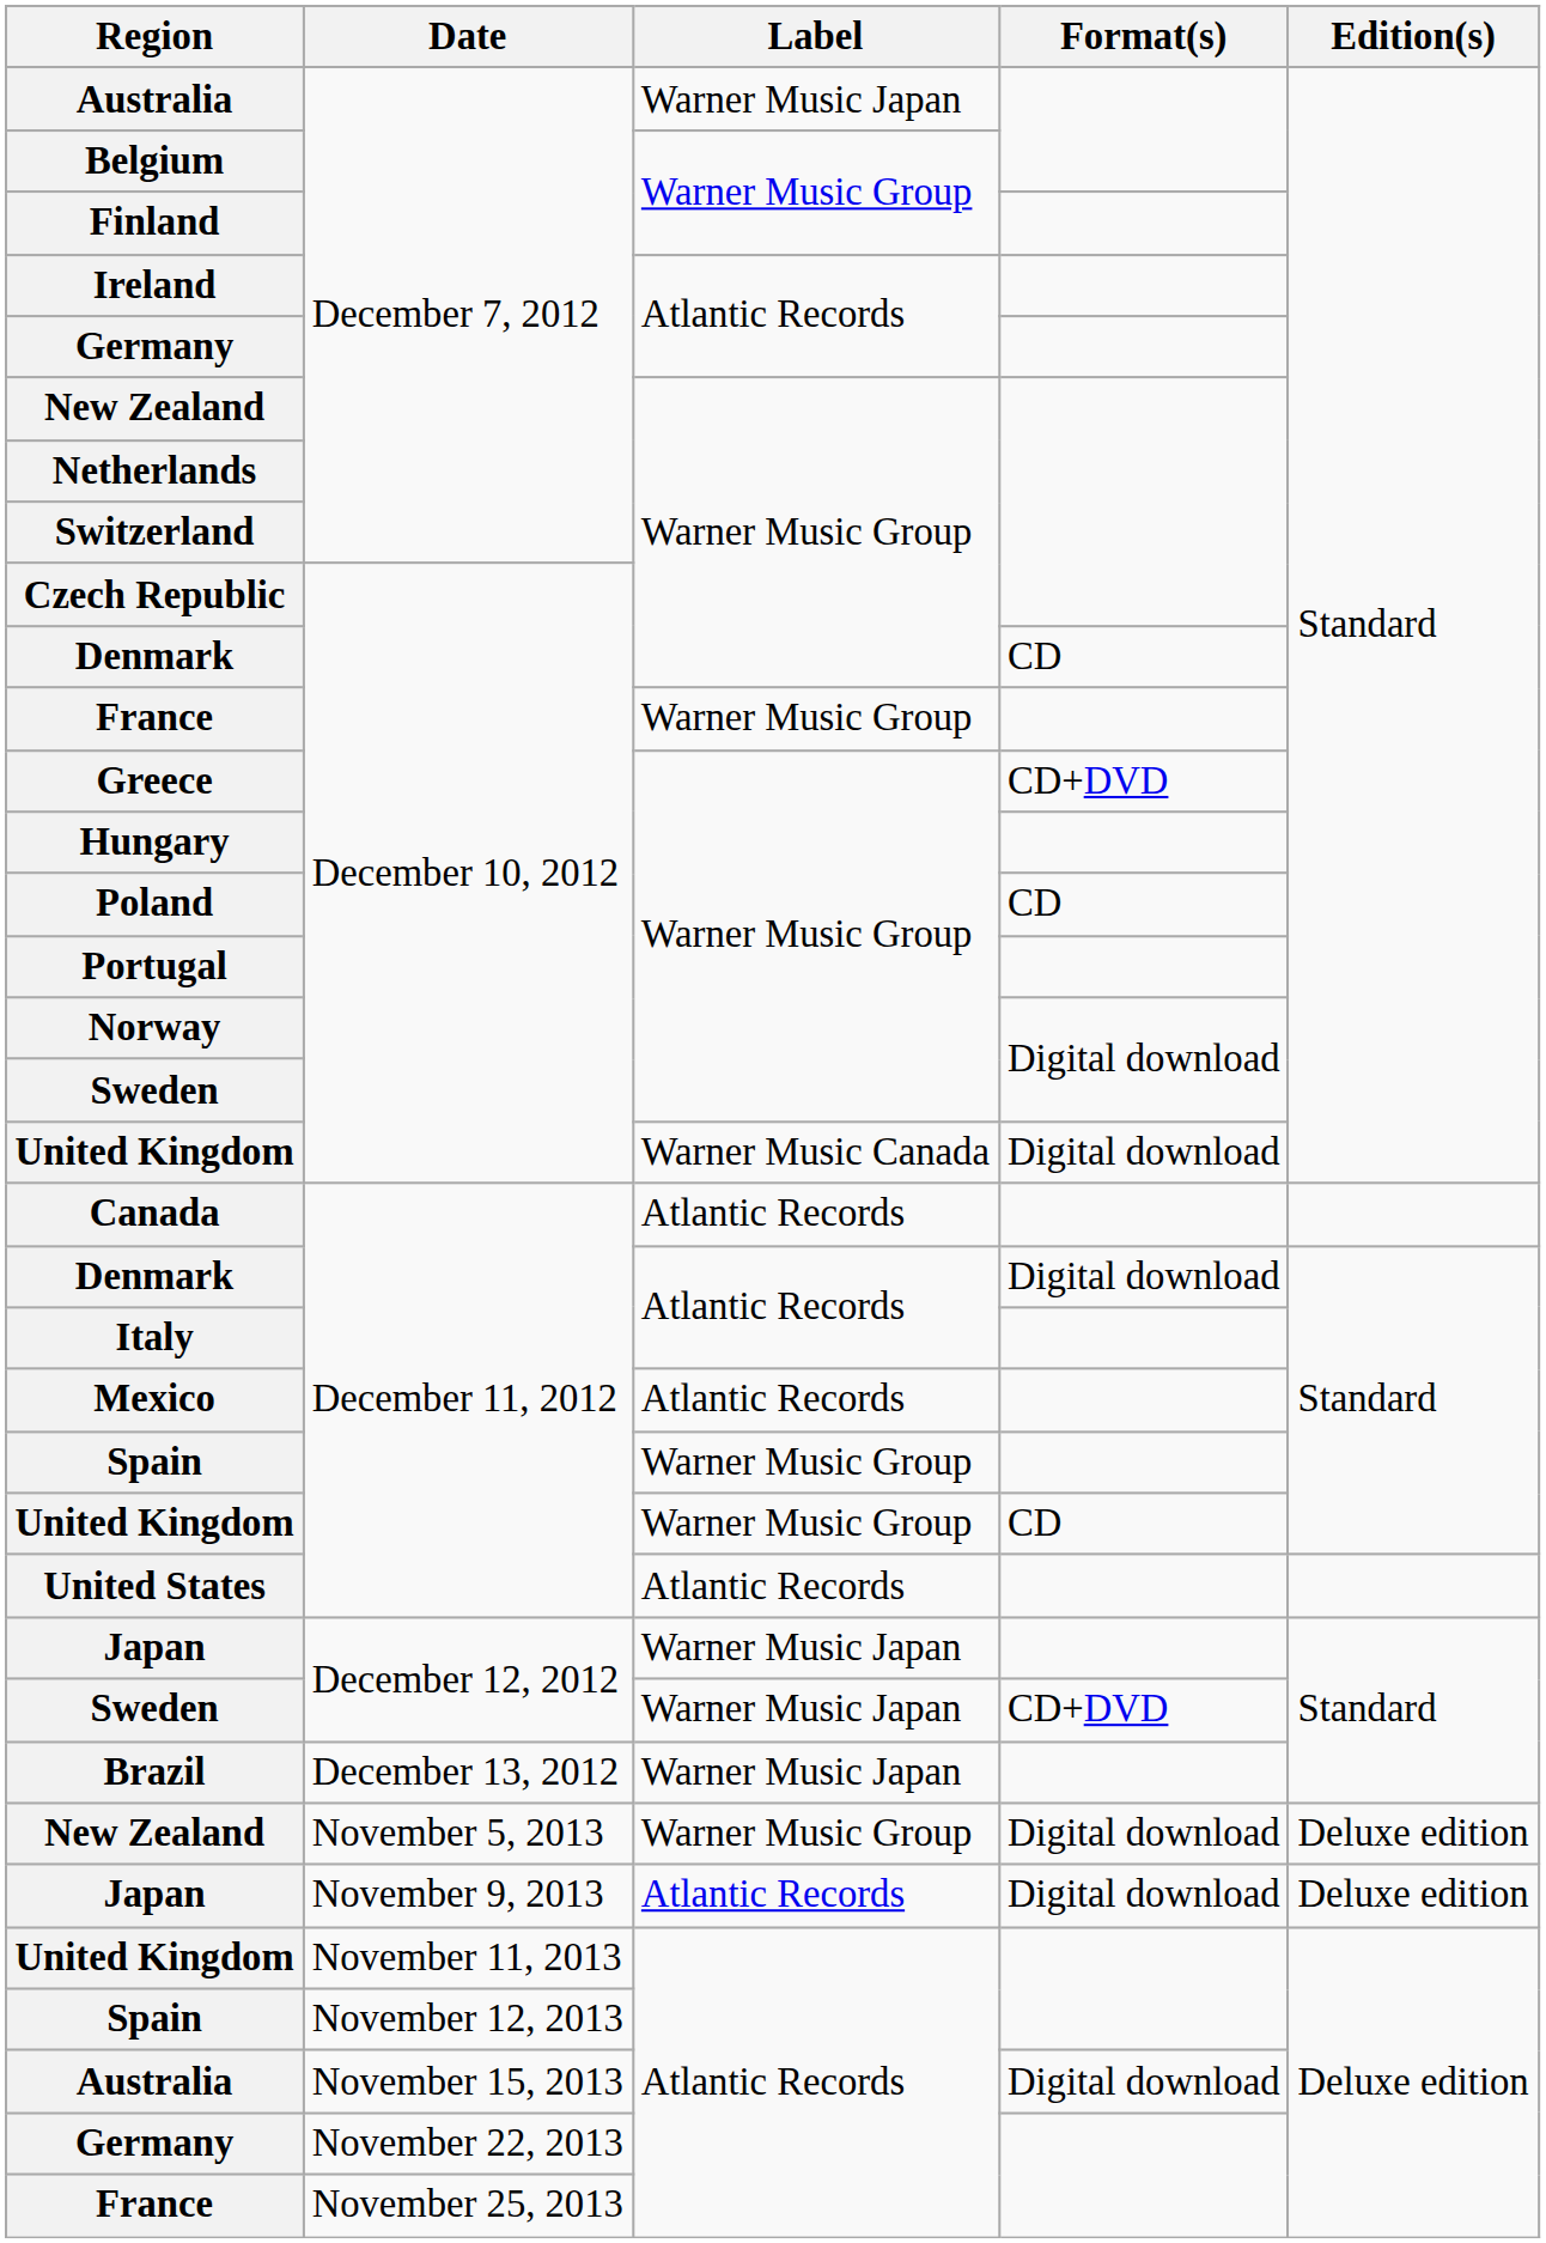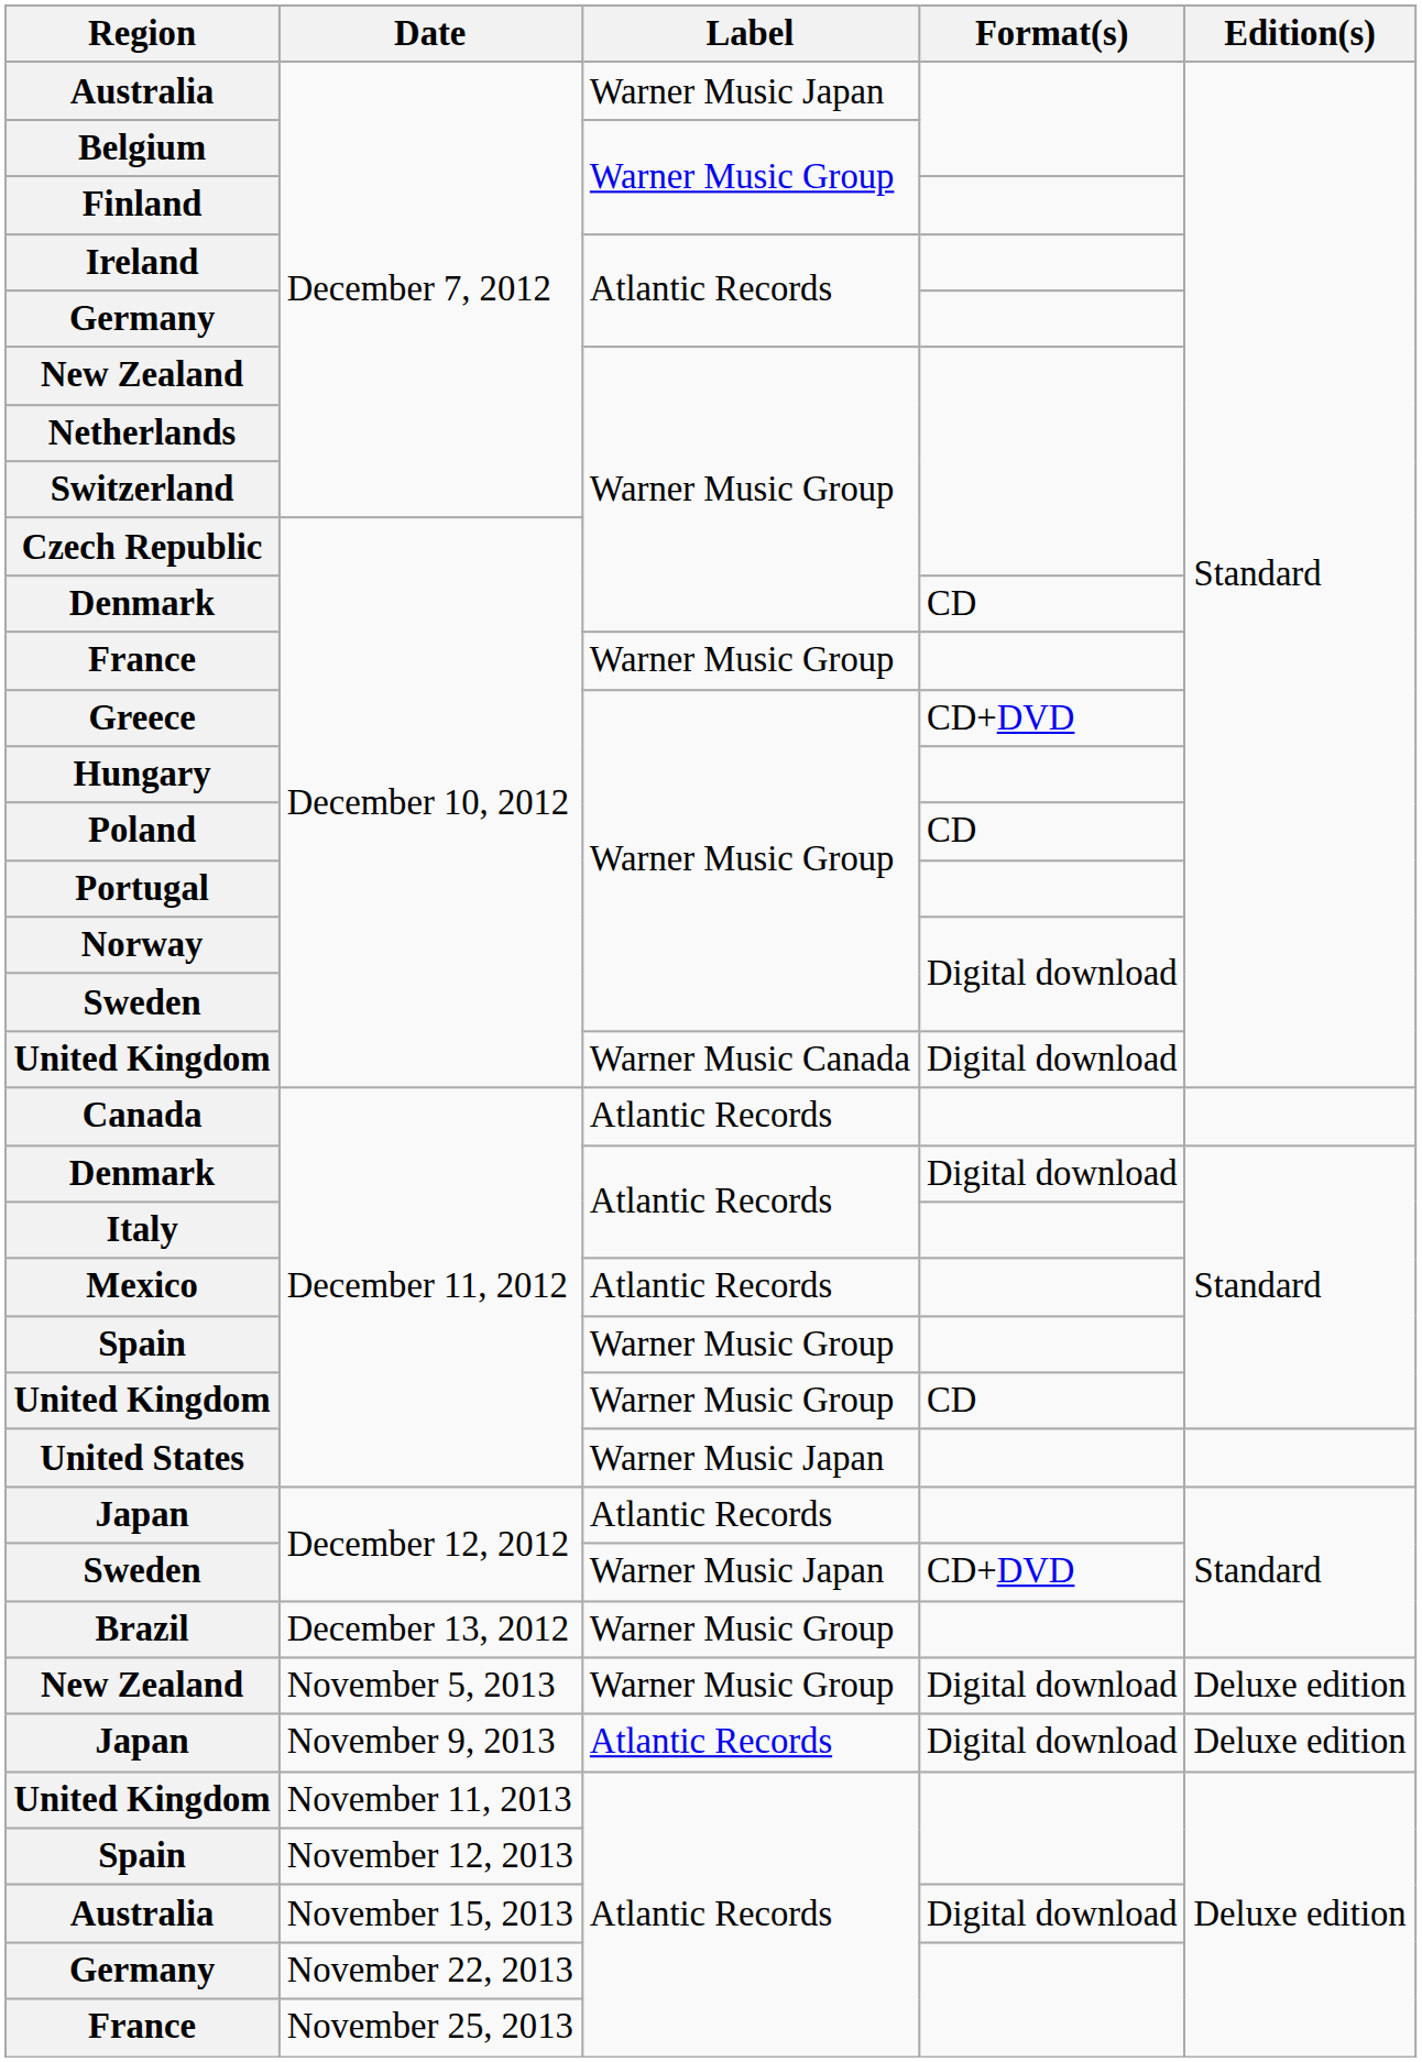United States | Label: Atlantic Records -> Warner Music Japan
Japan / December 12, 2012 | Label: Warner Music Japan -> Atlantic Records
Brazil | Label: Warner Music Japan -> Warner Music Group
